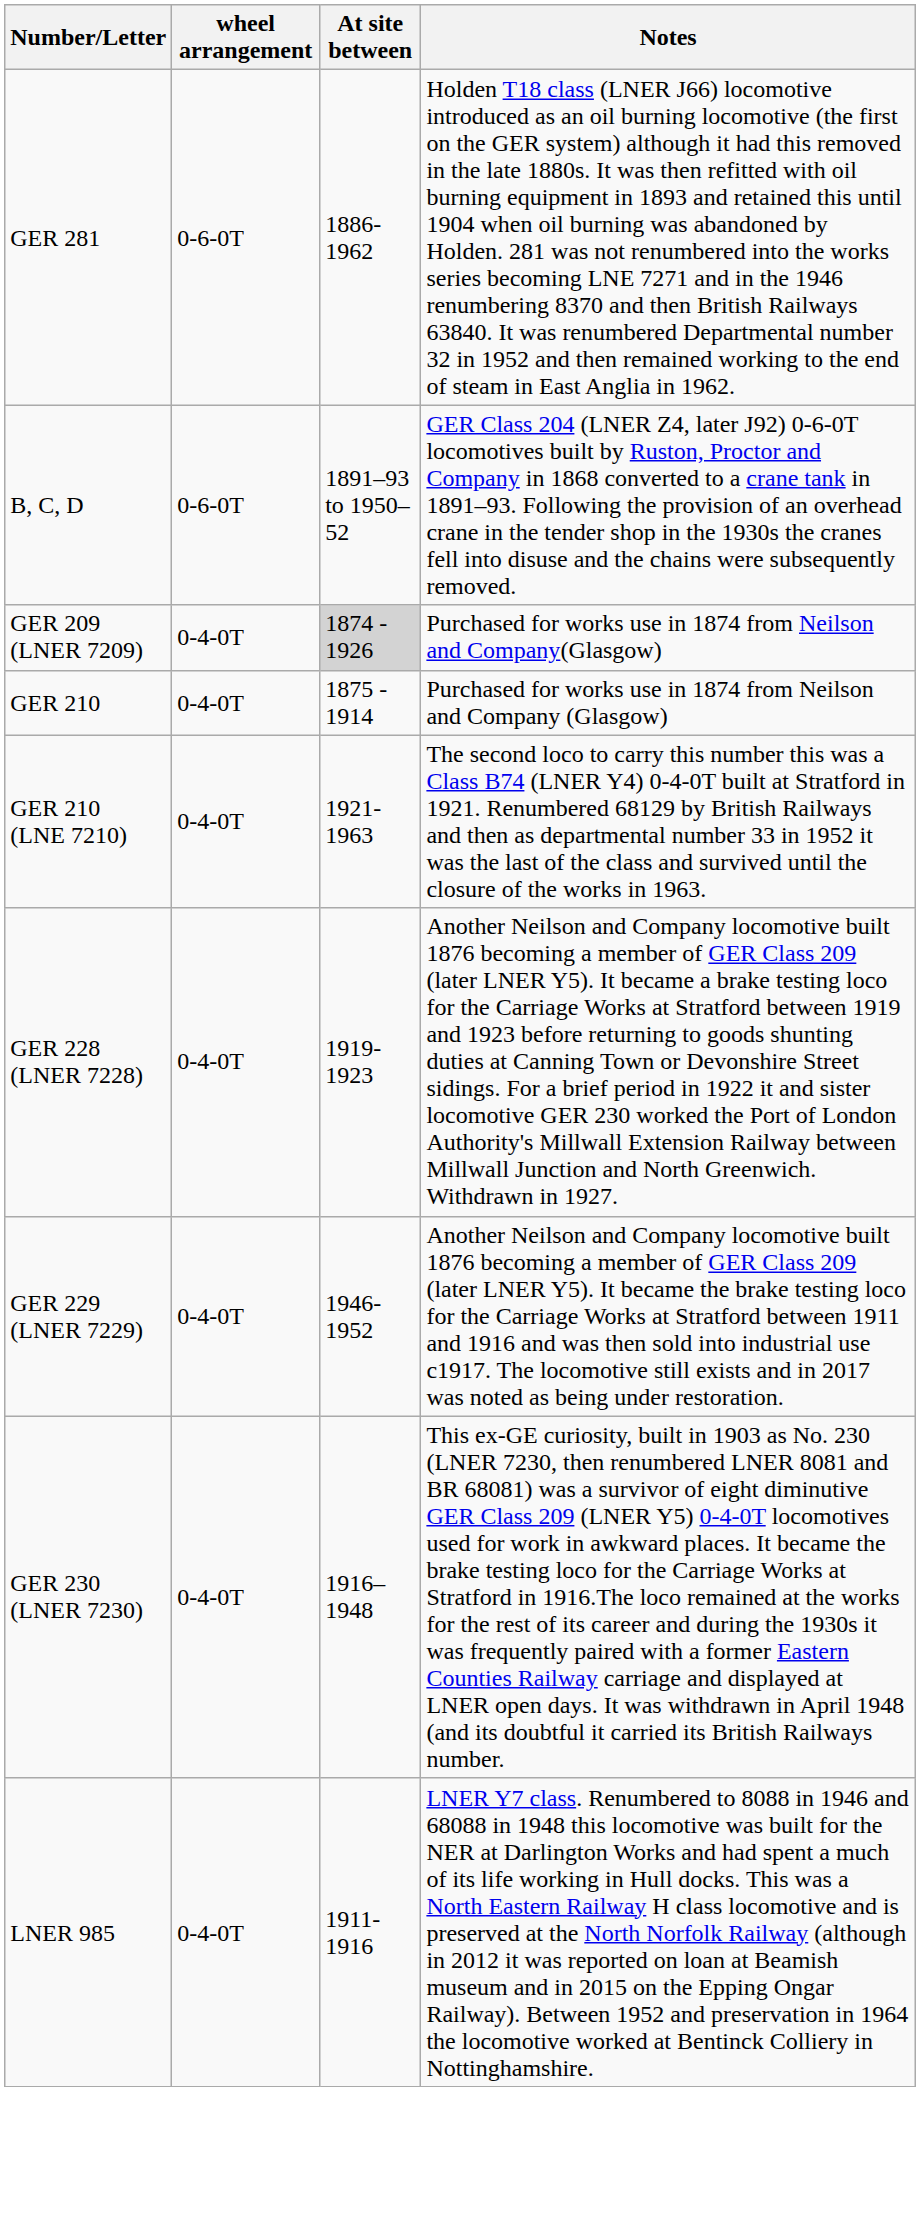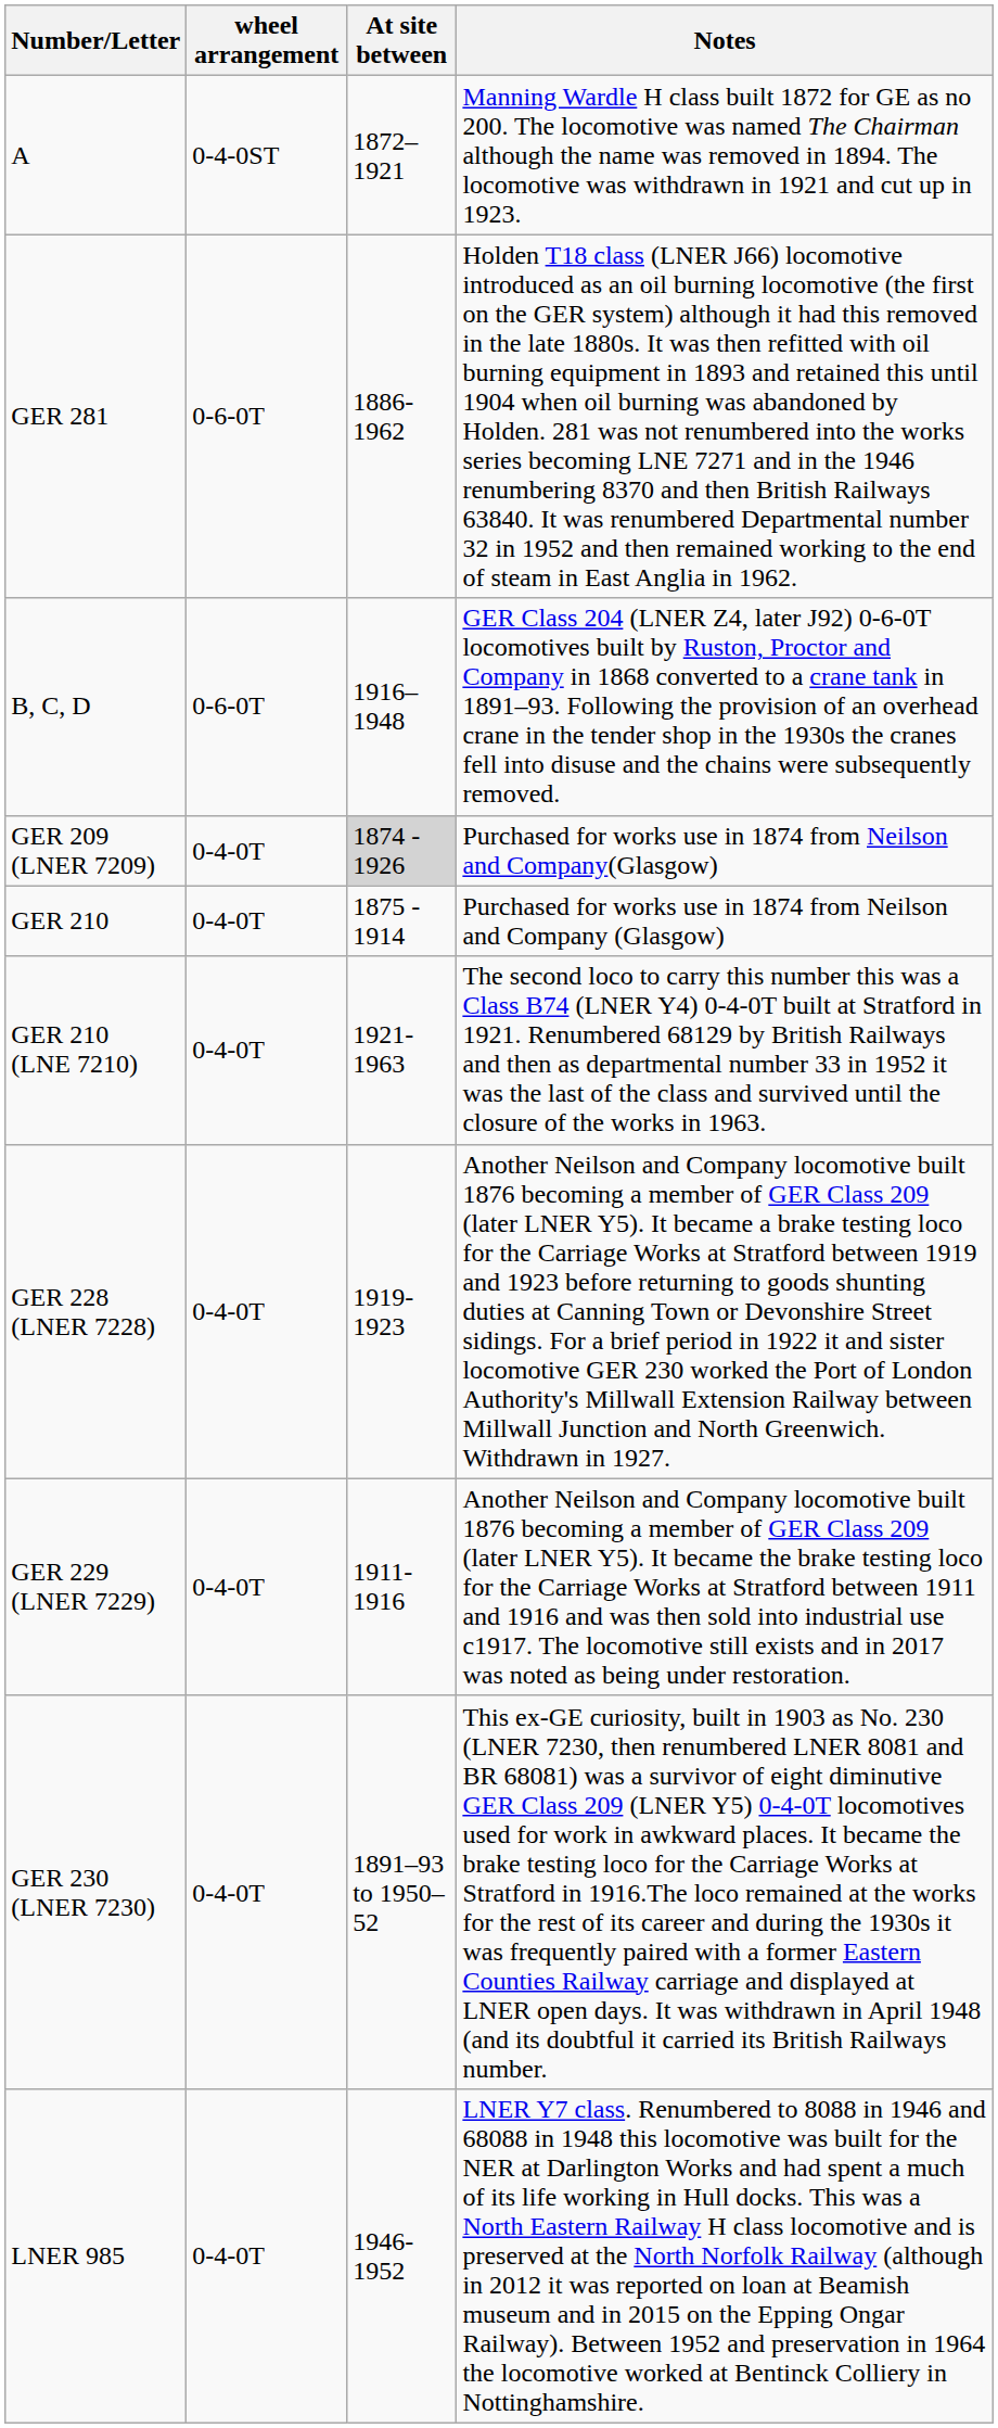+ row: A | 0-4-0ST | 1872–1921 | Manning Wardle H class built 1872 for GE as no 200. The locomotive was named The Chairman although the name was removed in 1894. The locomotive was withdrawn in 1921 and cut up in 1923.
B, C, D | At site between: 1891–93 to 1950–52 -> 1916–1948
GER 229 (LNER 7229) | At site between: 1946-1952 -> 1911-1916
GER 230 (LNER 7230) | At site between: 1916–1948 -> 1891–93 to 1950–52
LNER 985 | At site between: 1911-1916 -> 1946-1952
